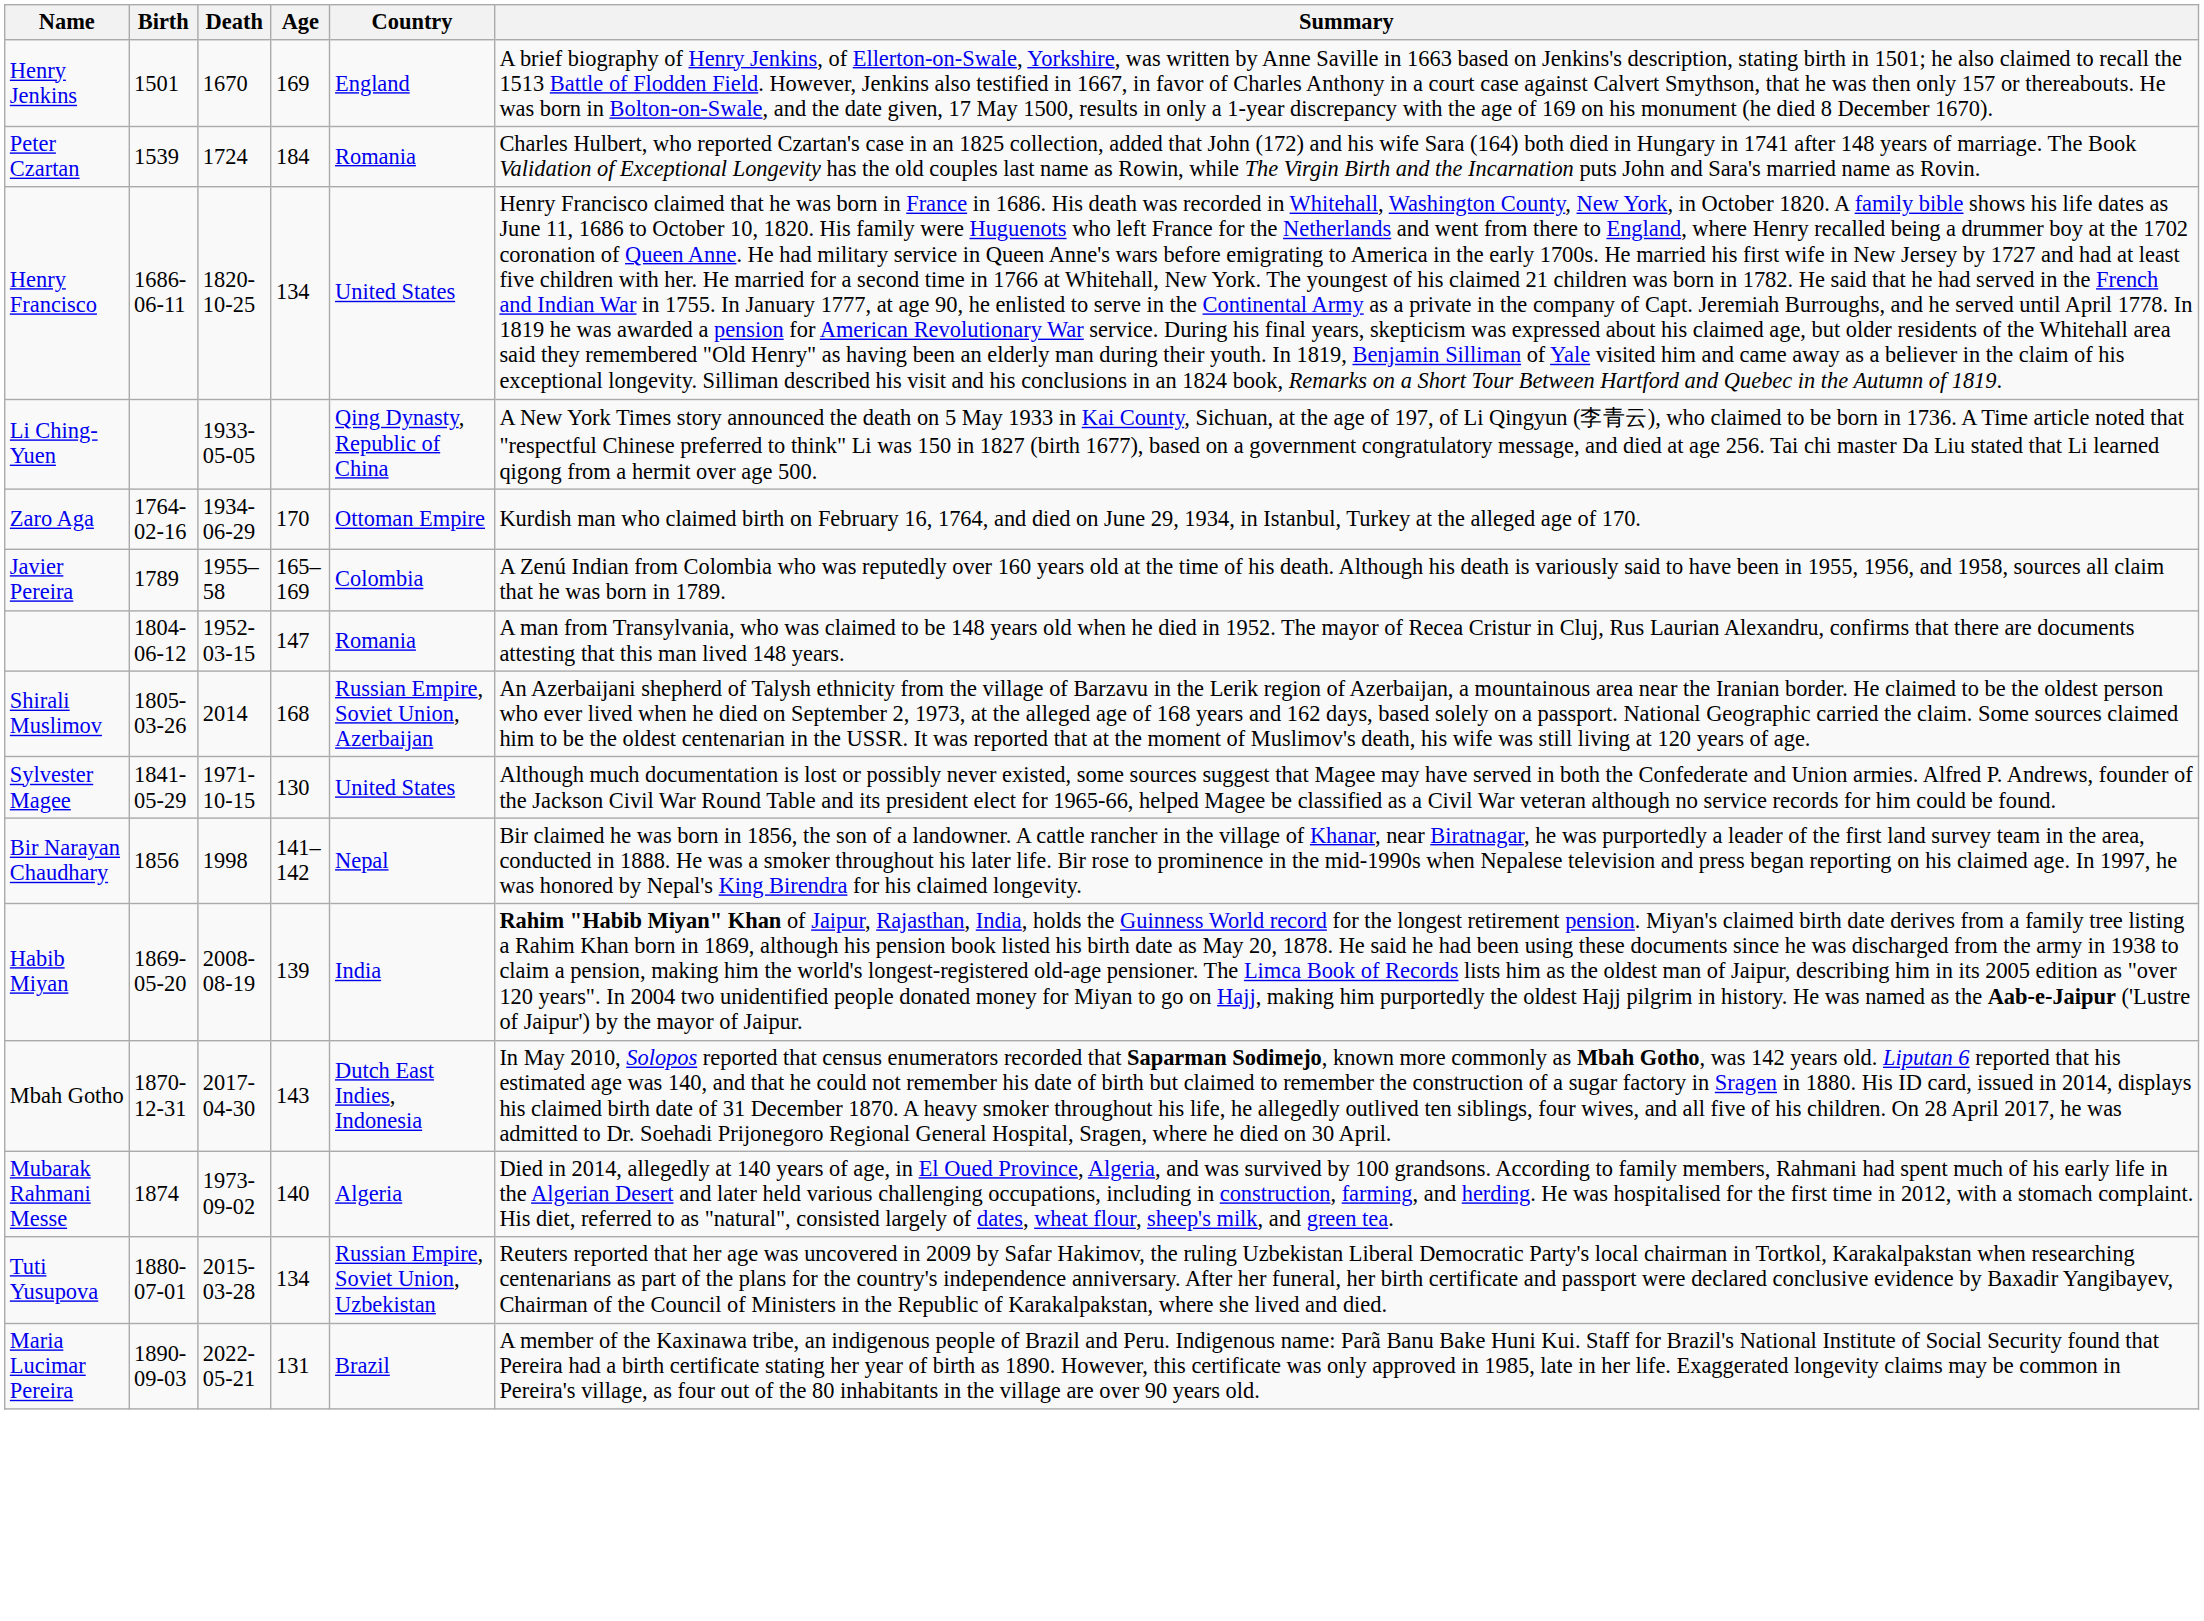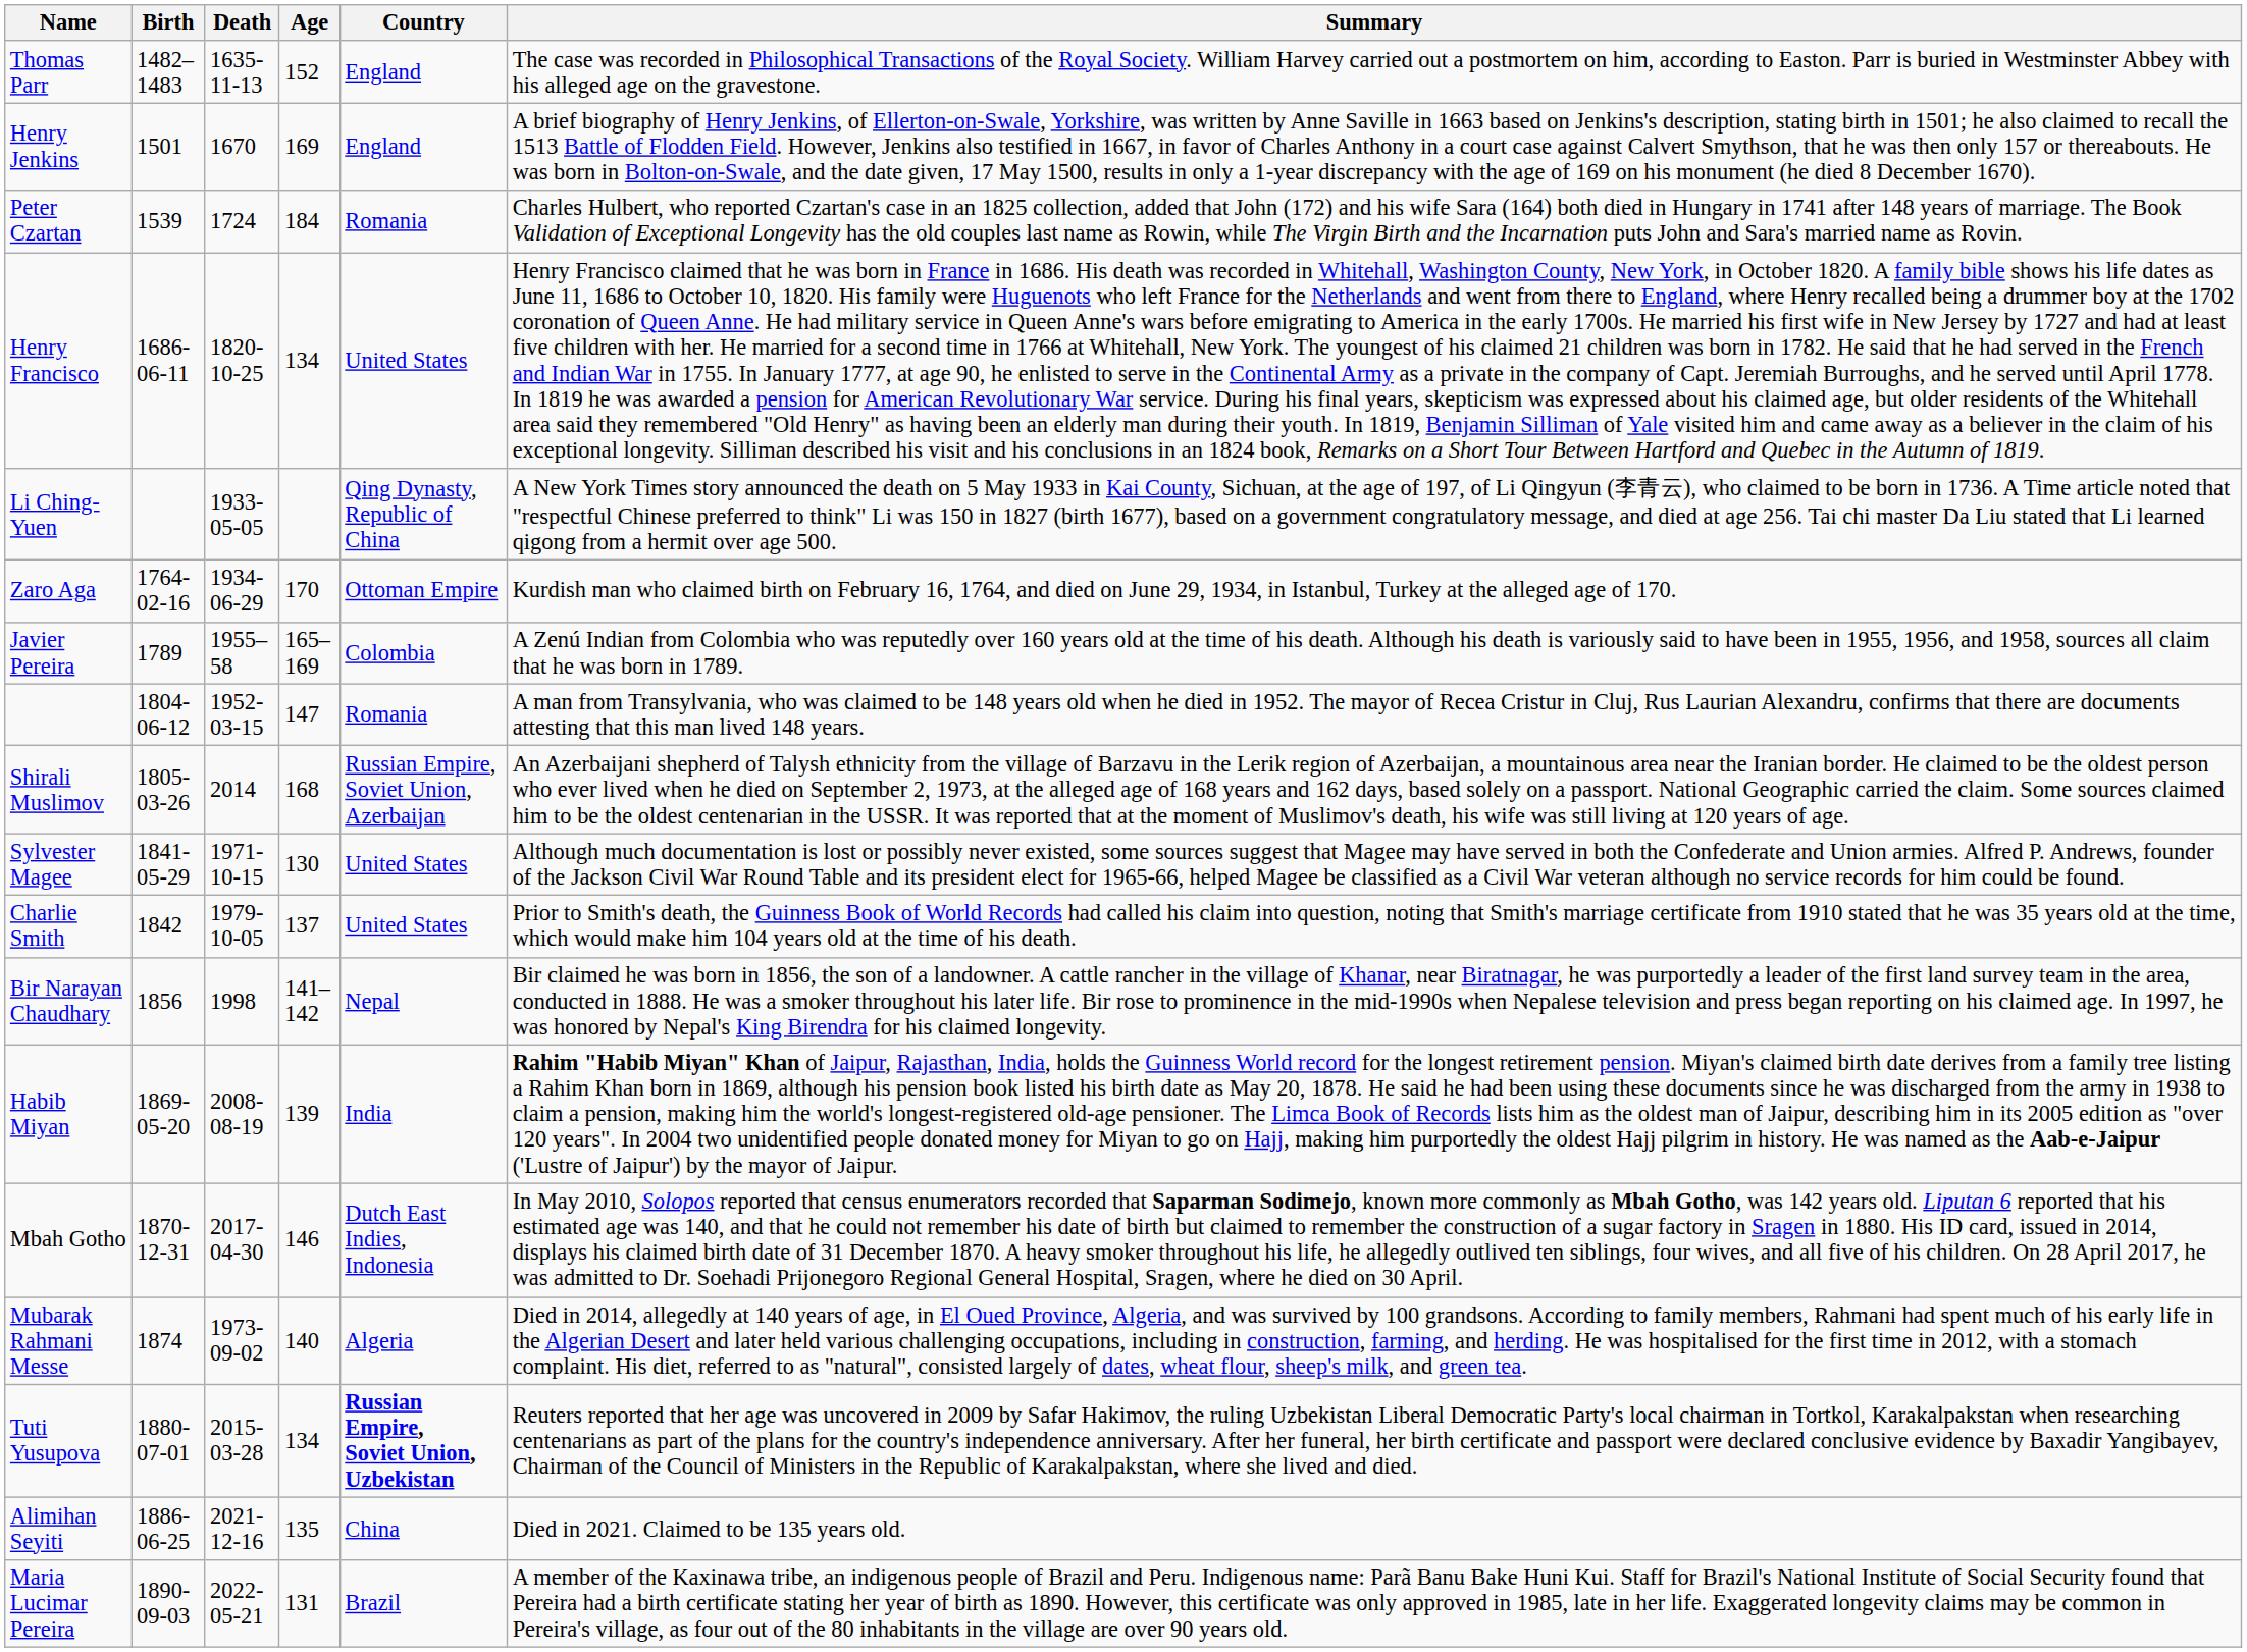+ row: Thomas Parr | 1482–1483 | 1635-11-13 | 152 | England | The case was recorded in Philosophical Transactions of the Royal Society. William Harvey carried out a postmortem on him, according to Easton. Parr is buried in Westminster Abbey with his alleged age on the gravestone.
+ row: Charlie Smith | 1842 | 1979-10-05 | 137 | United States | Prior to Smith's death, the Guinness Book of World Records had called his claim into question, noting that Smith's marriage certificate from 1910 stated that he was 35 years old at the time, which would make him 104 years old at the time of his death.
Mbah Gotho | Age: 143 -> 146
Tuti Yusupova | Country: normal -> bold
+ row: Alimihan Seyiti | 1886-06-25 | 2021-12-16 | 135 | China | Died in 2021. Claimed to be 135 years old.
